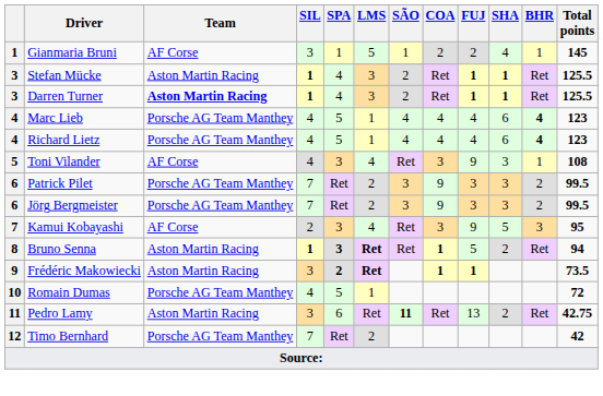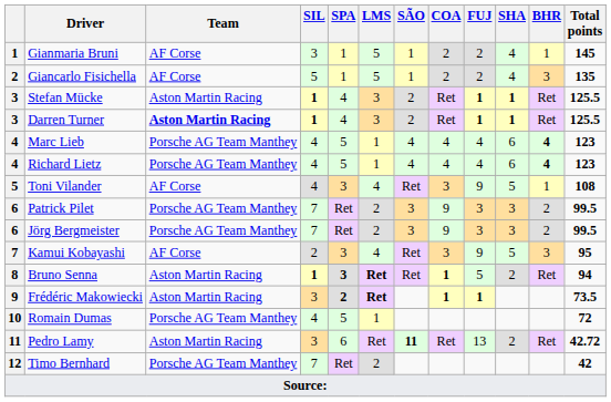+ row: 2 | Giancarlo Fisichella | AF Corse | 5 | 1 | 5 | 1 | 2 | 2 | 4 | 3 | 135
Toni Vilander | SHA: 3 -> 5
Pedro Lamy | Total points: 42.75 -> 42.72
